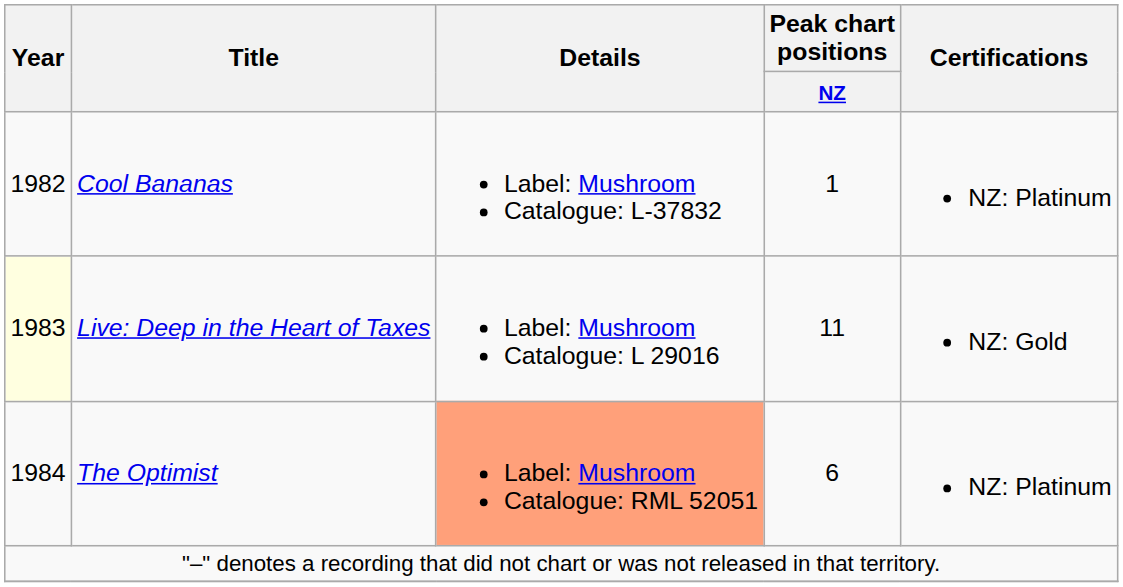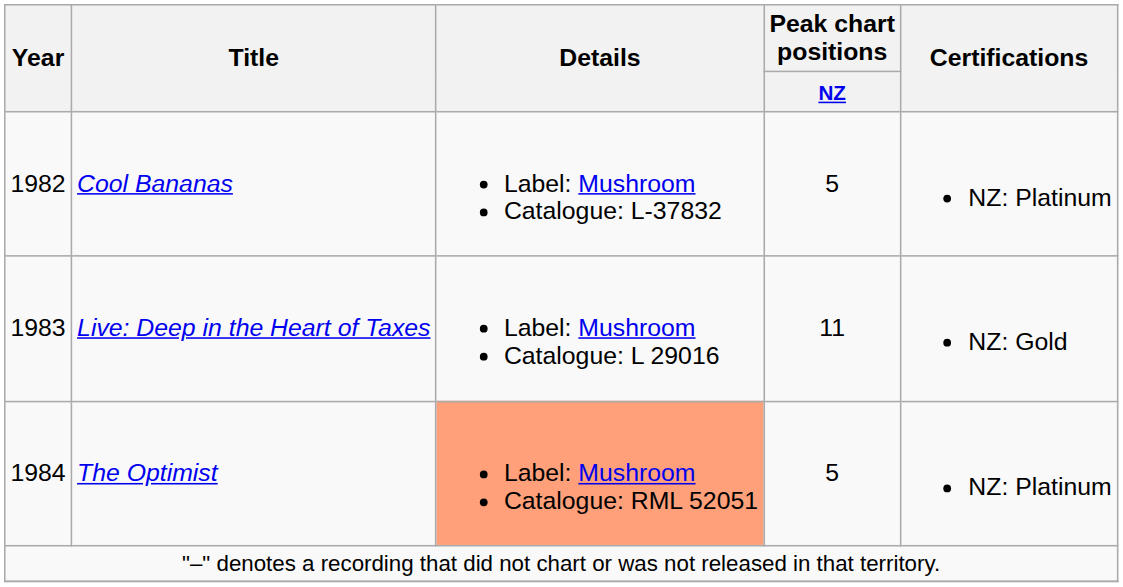Cool Bananas | Peak chart positions / NZ: 1 -> 5
Live: Deep in the Heart of Taxes | Year: lightyellow background -> no background
The Optimist | Peak chart positions / NZ: 6 -> 5
